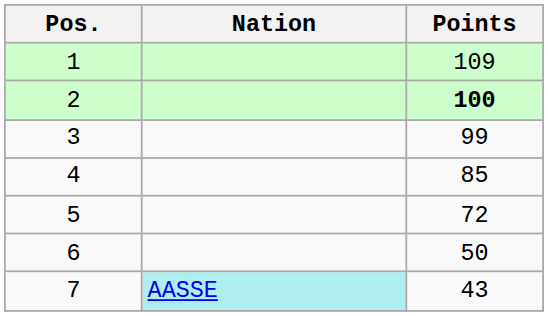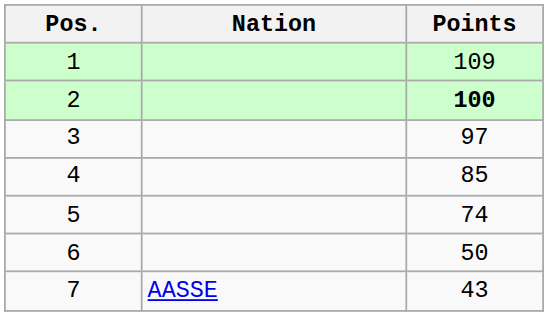3 | Points: 99 -> 97
5 | Points: 72 -> 74
7 | Nation: paleturquoise background -> no background
